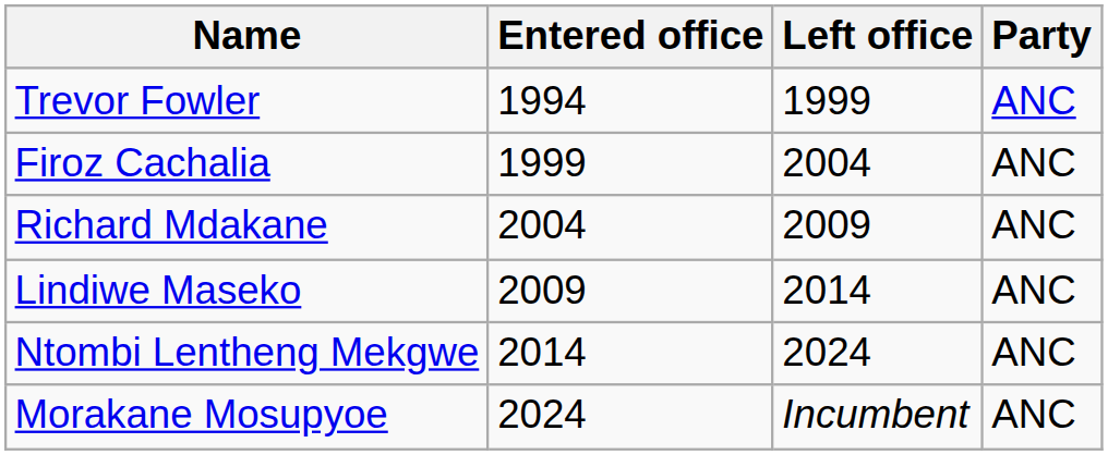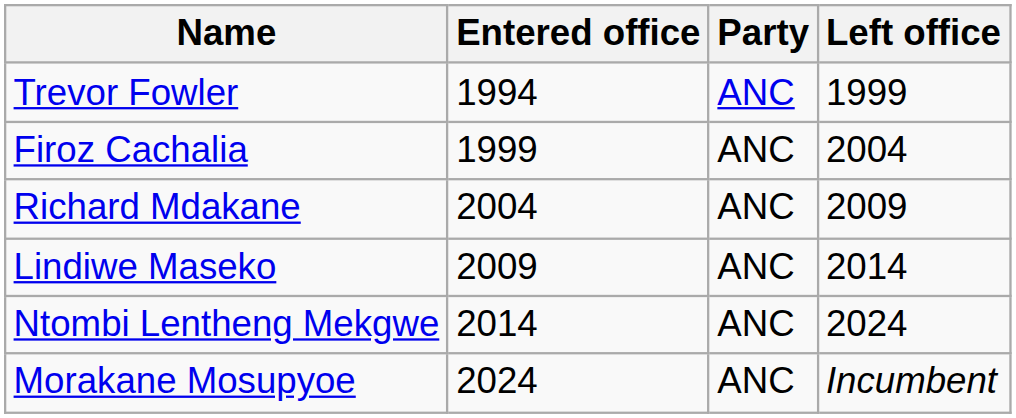columns swapped: Left office <-> Party
